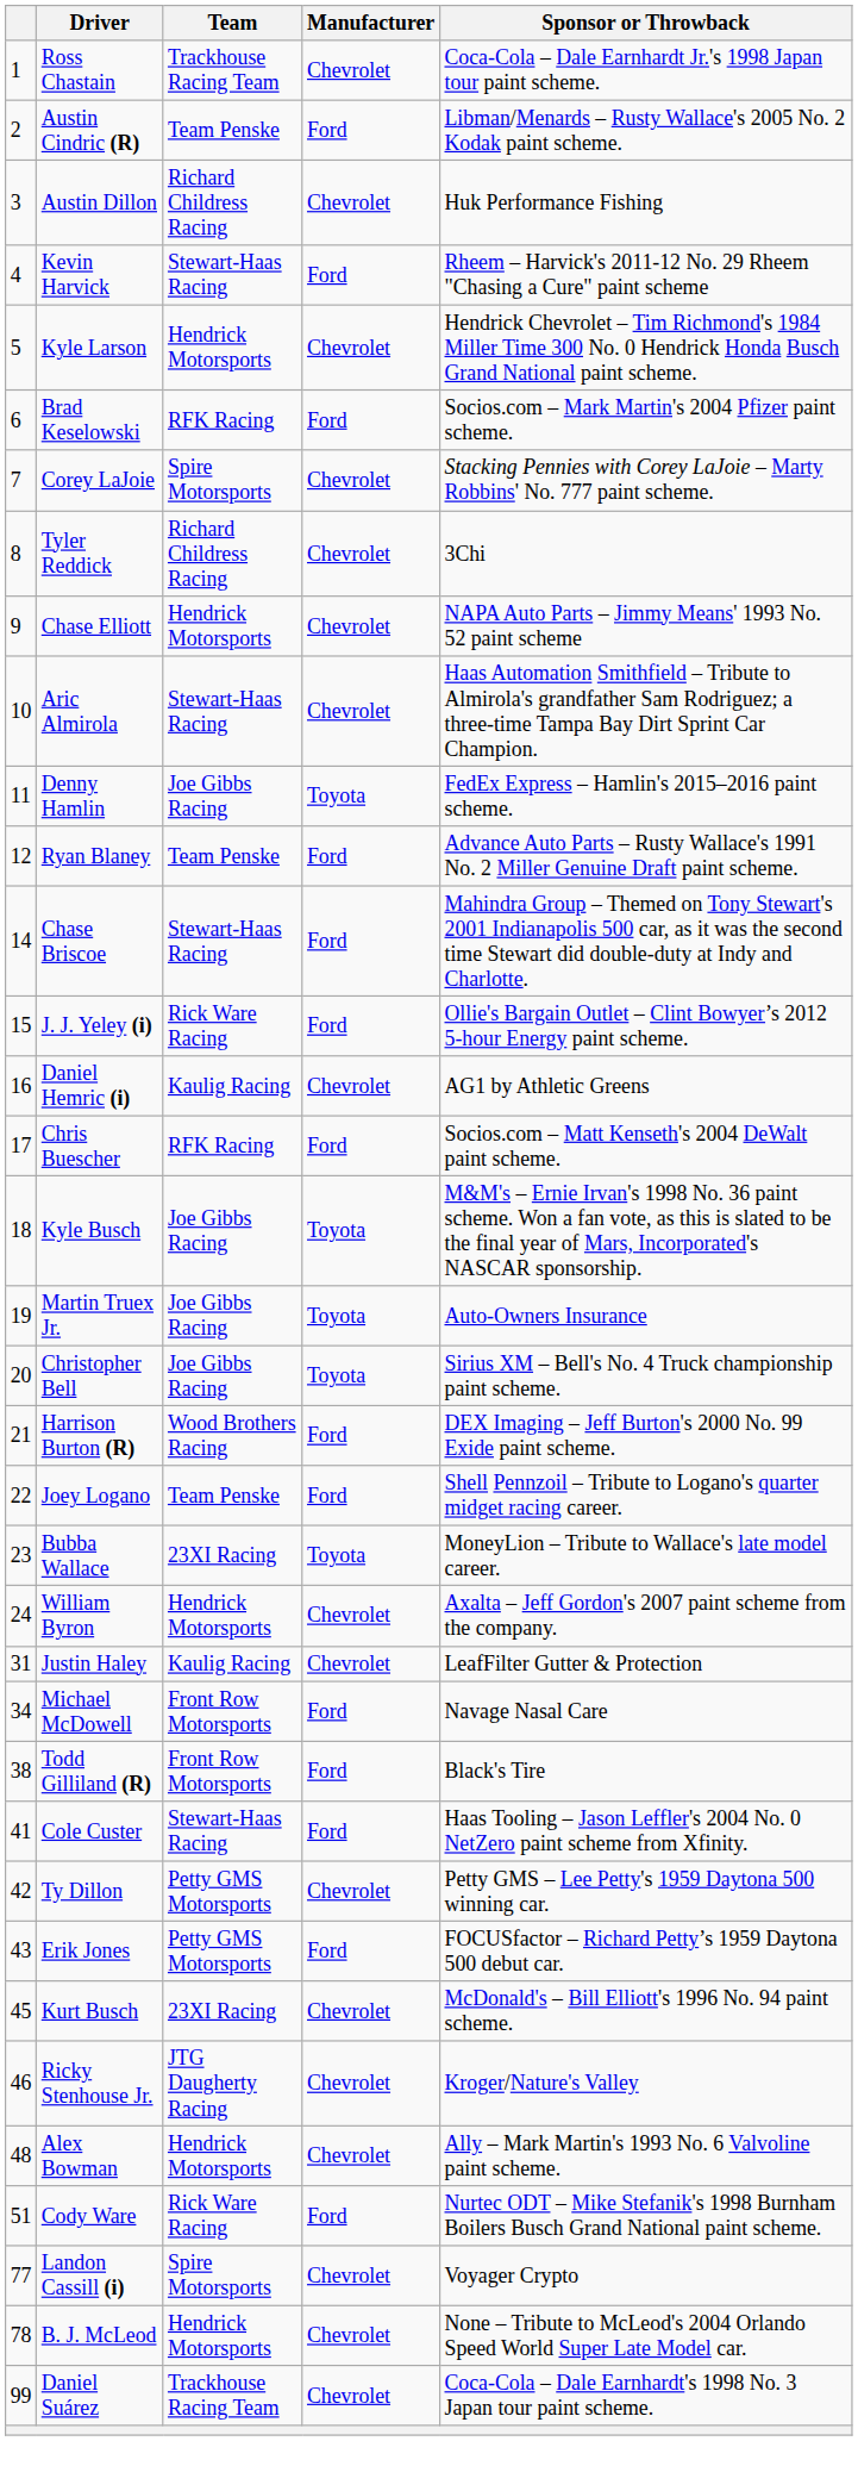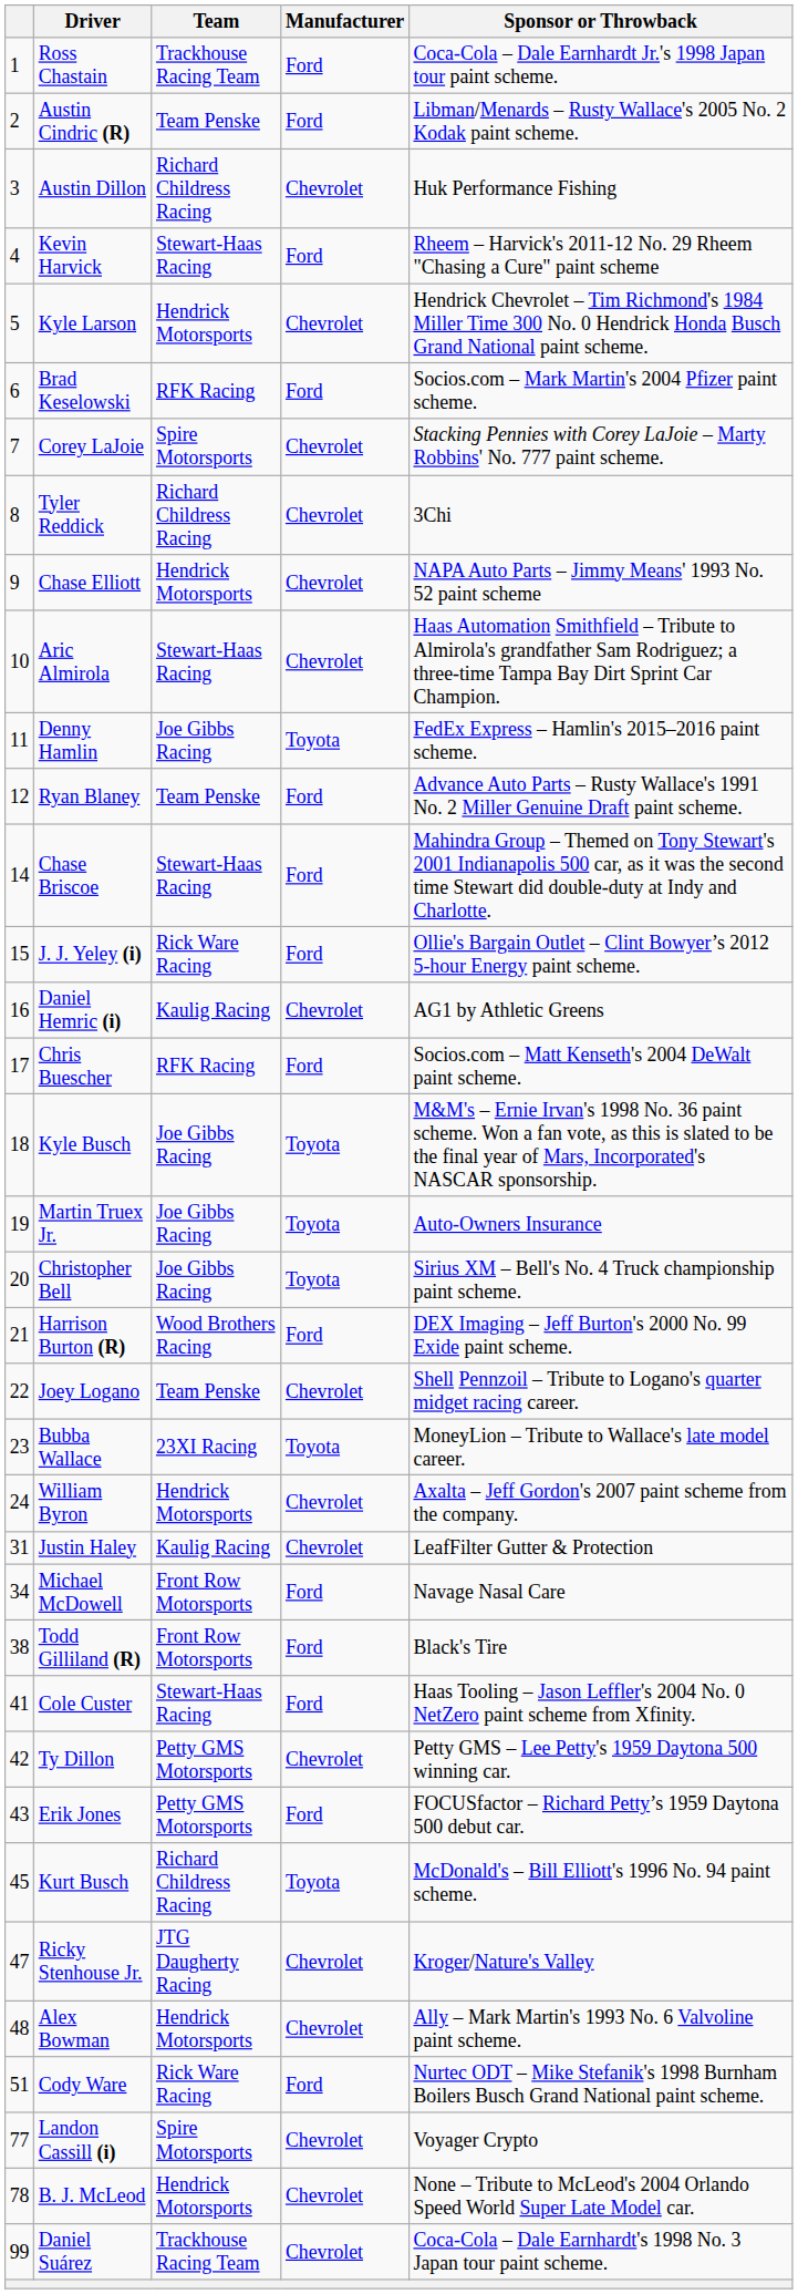Ross Chastain | Manufacturer: Chevrolet -> Ford
Joey Logano | Manufacturer: Ford -> Chevrolet
Kurt Busch | Team: 23XI Racing -> Richard Childress Racing
Kurt Busch | Manufacturer: Chevrolet -> Toyota
Ricky Stenhouse Jr. | column 1: 46 -> 47
